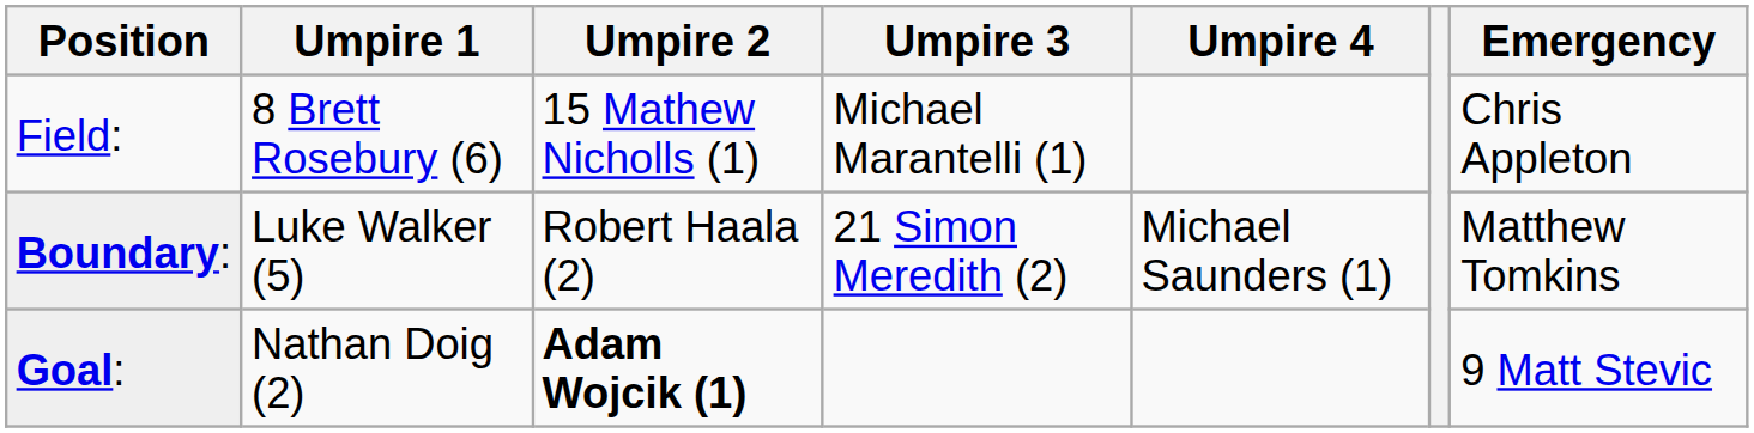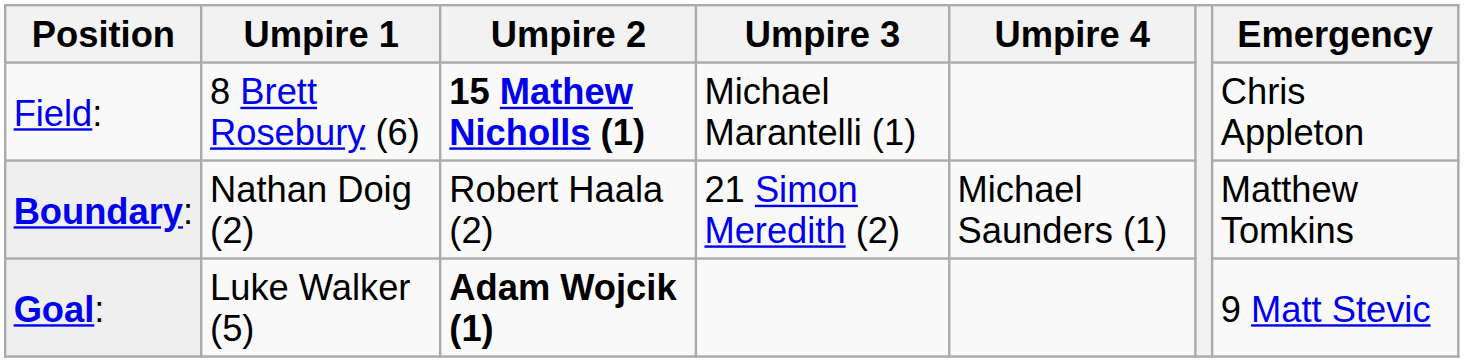Field: | Umpire 2: normal -> bold
Boundary: | Umpire 1: Luke Walker (5) -> Nathan Doig (2)
Goal: | Umpire 1: Nathan Doig (2) -> Luke Walker (5)
